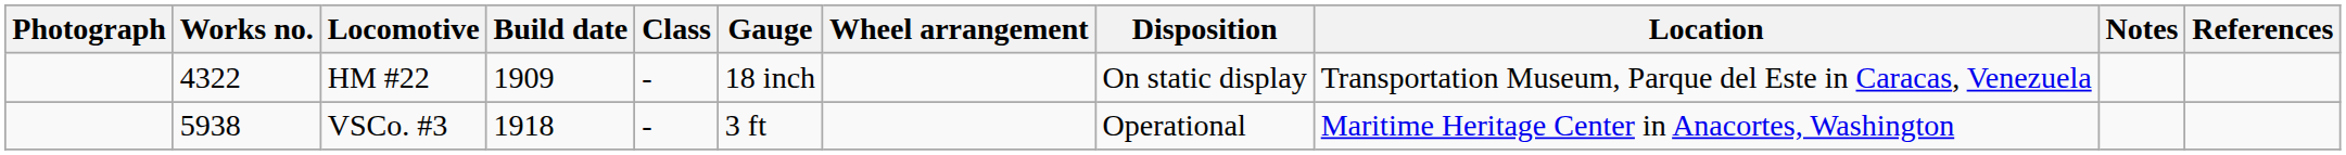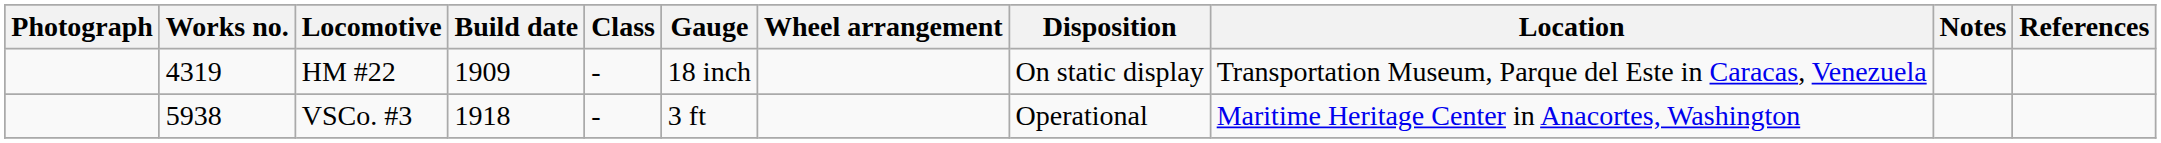HM #22 | Works no.: 4322 -> 4319
